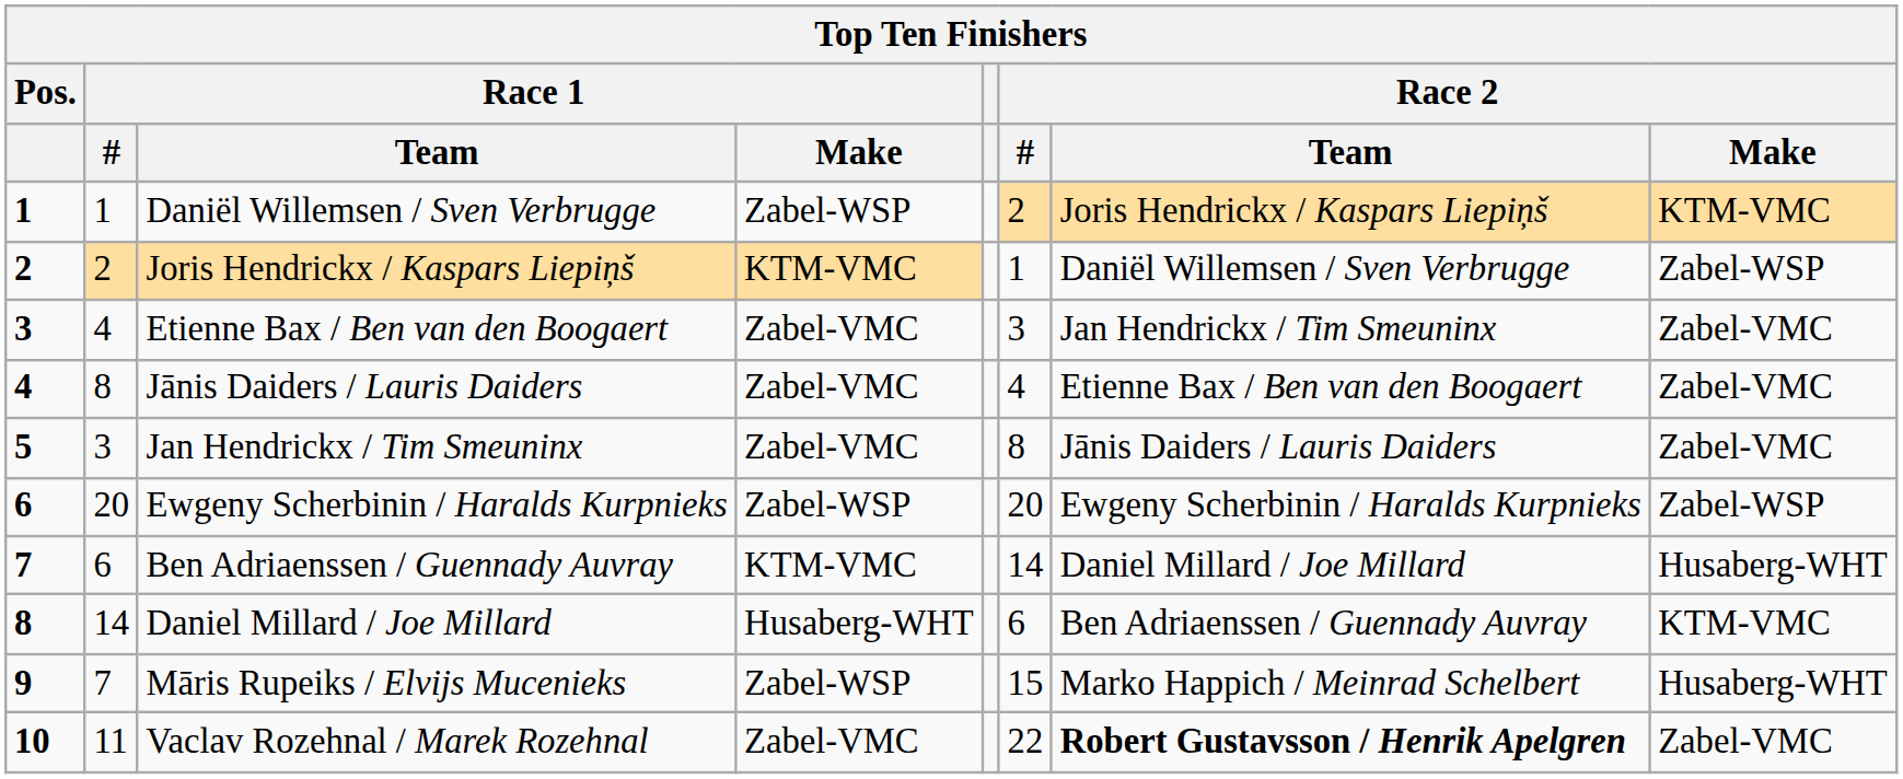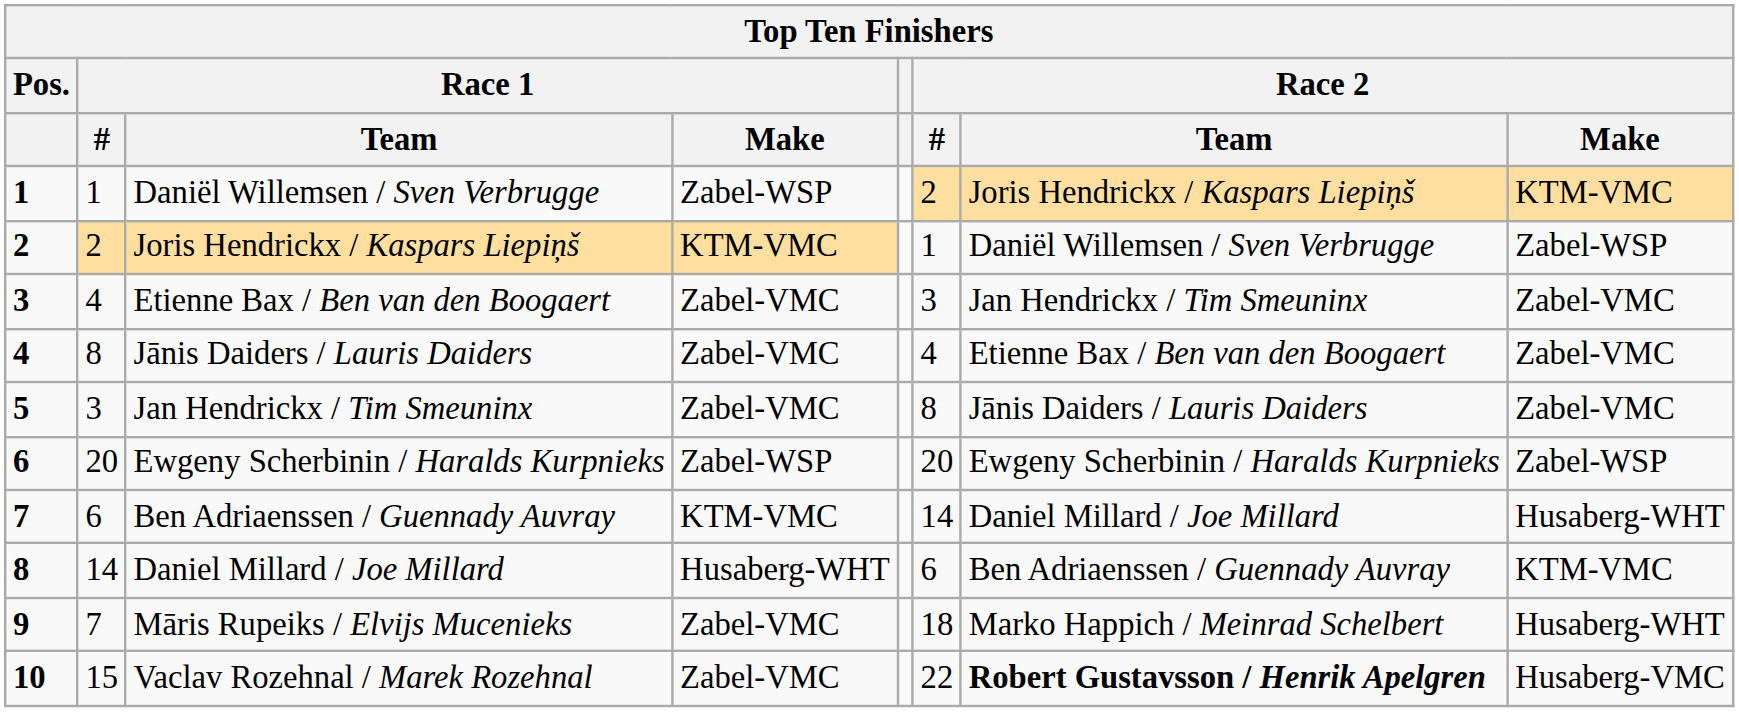Māris Rupeiks / Elvijs Mucenieks | Race 1 / Make: Zabel-WSP -> Zabel-VMC
Māris Rupeiks / Elvijs Mucenieks | Race 2 / #: 15 -> 18
Vaclav Rozehnal / Marek Rozehnal | Race 1 / #: 11 -> 15
Vaclav Rozehnal / Marek Rozehnal | Race 2 / Make: Zabel-VMC -> Husaberg-VMC
